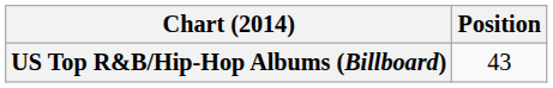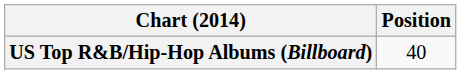US Top R&B/Hip-Hop Albums (Billboard) | Position: 43 -> 40
